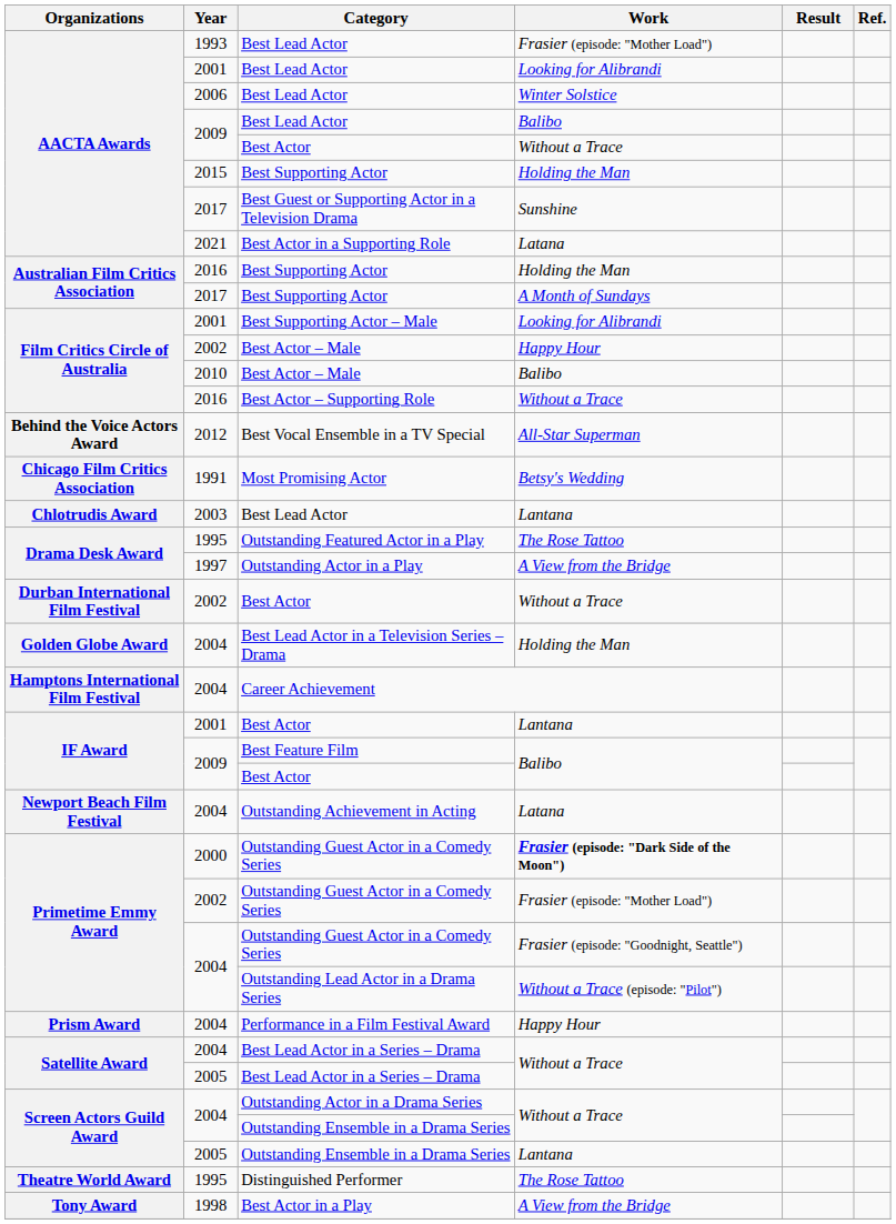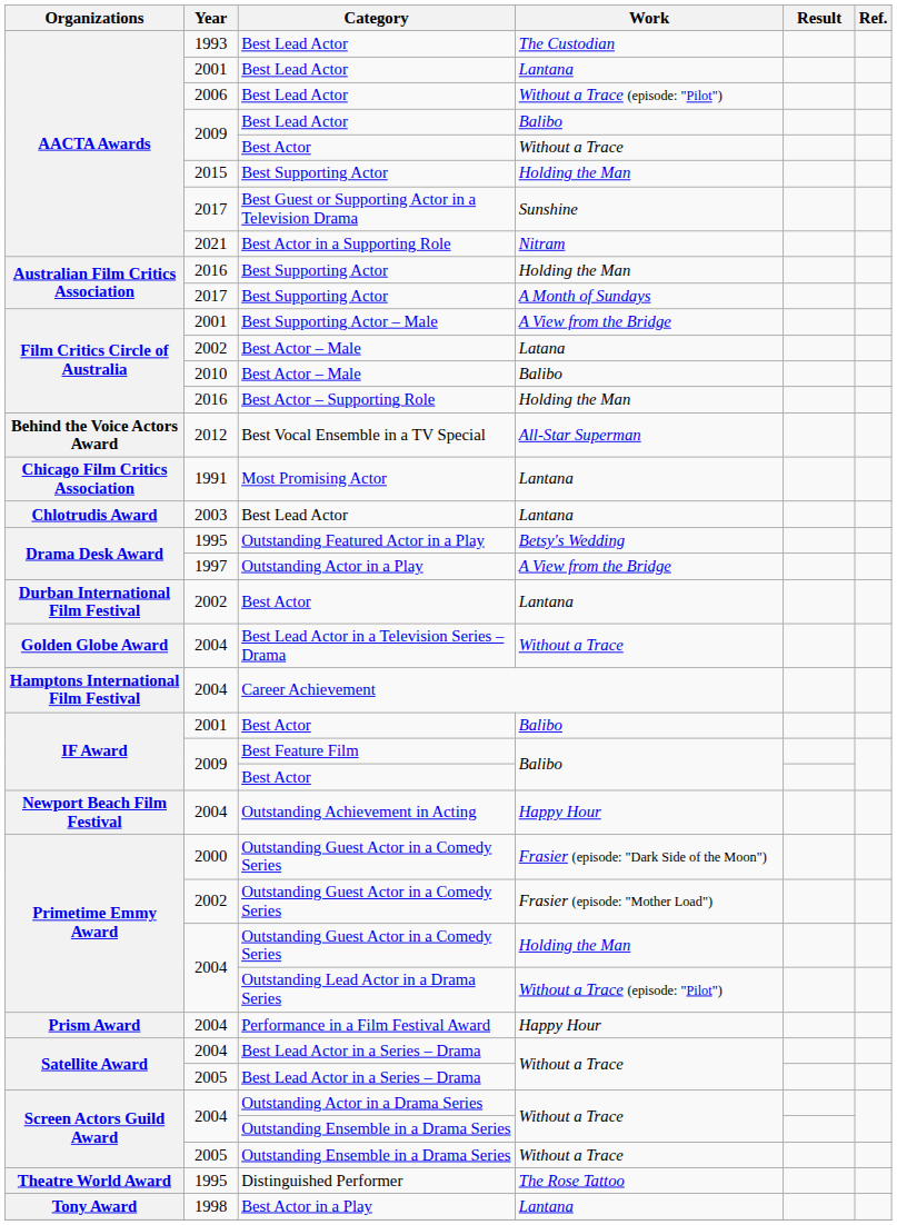1993 / Best Lead Actor | Work: Frasier (episode: "Mother Load") -> The Custodian
2001 / Best Lead Actor | Work: Looking for Alibrandi -> Lantana
2006 / Best Lead Actor | Work: Winter Solstice -> Without a Trace (episode: "Pilot")
Best Actor in a Supporting Role | Work: Latana -> Nitram
Best Supporting Actor – Male | Work: Looking for Alibrandi -> A View from the Bridge
2002 / Best Actor – Male | Work: Happy Hour -> Latana
Best Actor – Supporting Role | Work: Without a Trace -> Holding the Man
Most Promising Actor | Work: Betsy's Wedding -> Lantana
Outstanding Featured Actor in a Play | Work: The Rose Tattoo -> Betsy's Wedding
2002 / Best Actor | Work: Without a Trace -> Lantana
Best Lead Actor in a Television Series – Drama | Work: Holding the Man -> Without a Trace
2001 / Best Actor | Work: Lantana -> Balibo
Outstanding Achievement in Acting | Work: Latana -> Happy Hour
2000 / Outstanding Guest Actor in a Comedy Series | Work: bold -> normal
2004 / Outstanding Guest Actor in a Comedy Series | Work: Frasier (episode: "Goodnight, Seattle") -> Holding the Man
2005 / Outstanding Ensemble in a Drama Series | Work: Lantana -> Without a Trace
Best Actor in a Play | Work: A View from the Bridge -> Lantana
